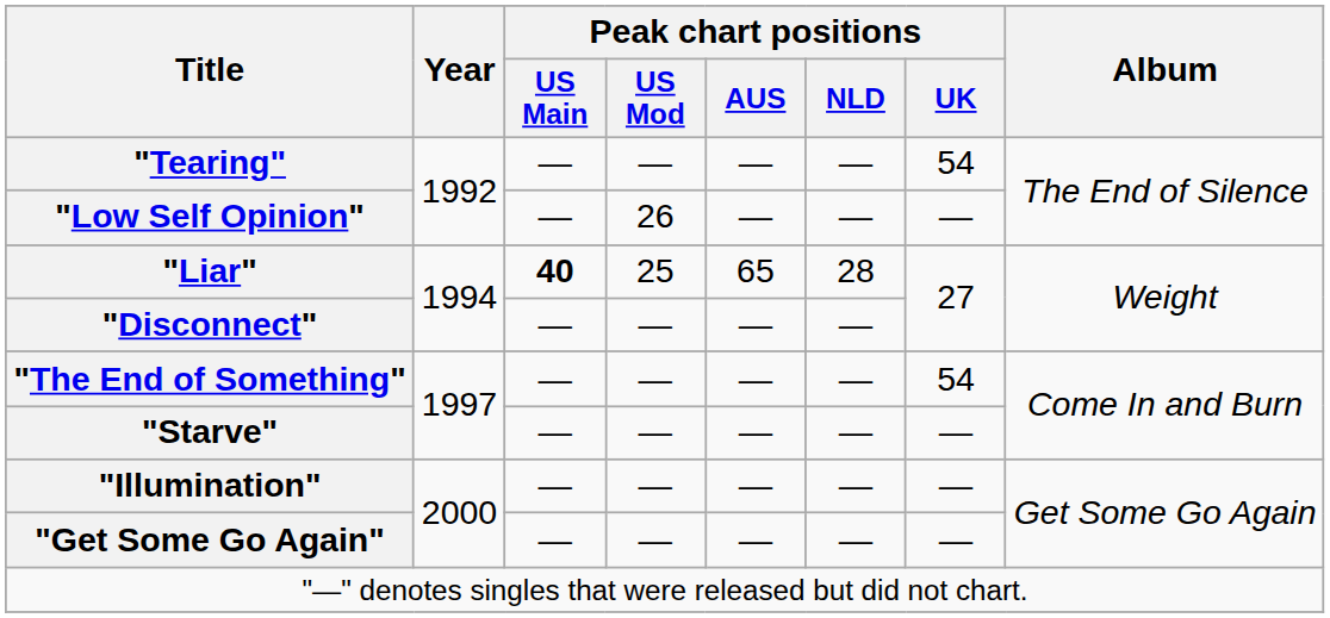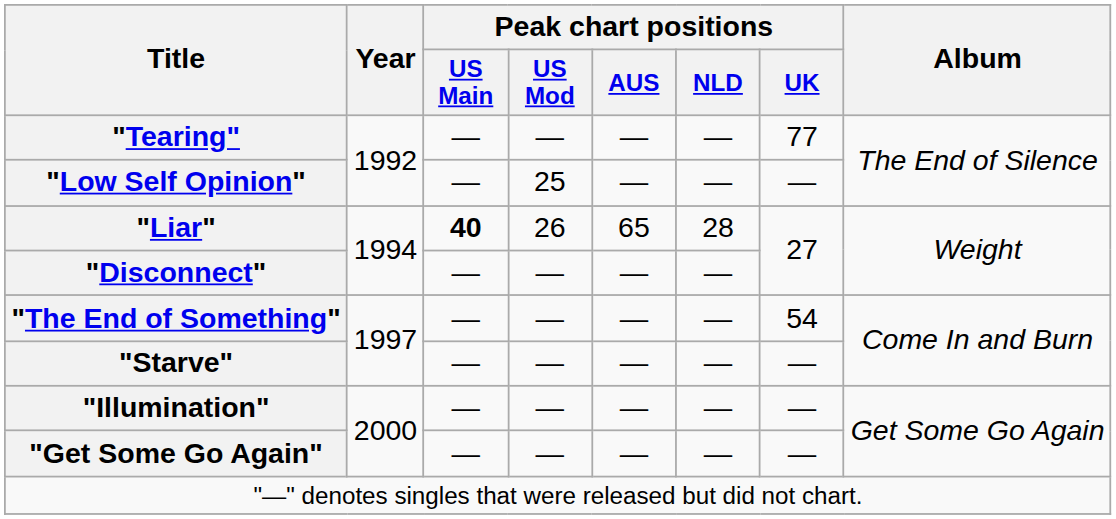"Tearing" | Peak chart positions / UK: 54 -> 77
"Low Self Opinion" | Peak chart positions / US Mod: 26 -> 25
"Liar" | Peak chart positions / US Mod: 25 -> 26
